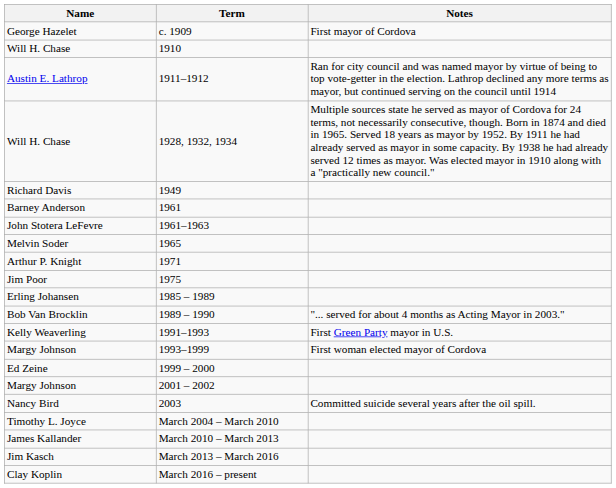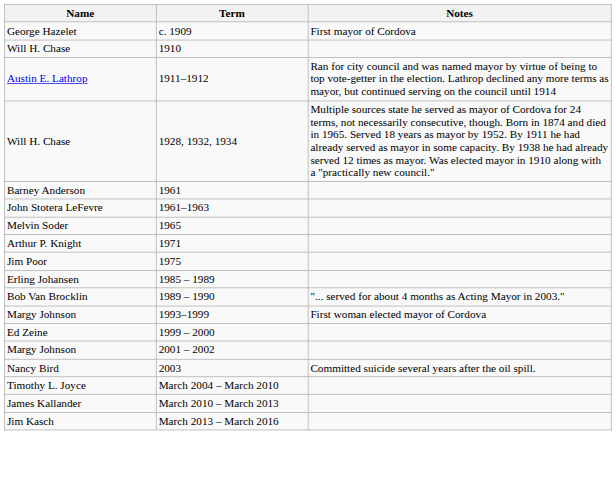- row: Richard Davis | 1949
- row: Kelly Weaverling | 1991–1993 | First Green Party mayor in U.S.
- row: Clay Koplin | March 2016 – present
